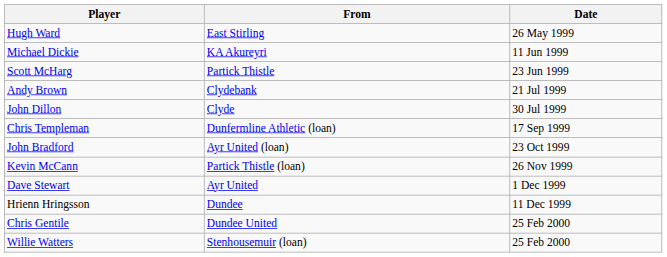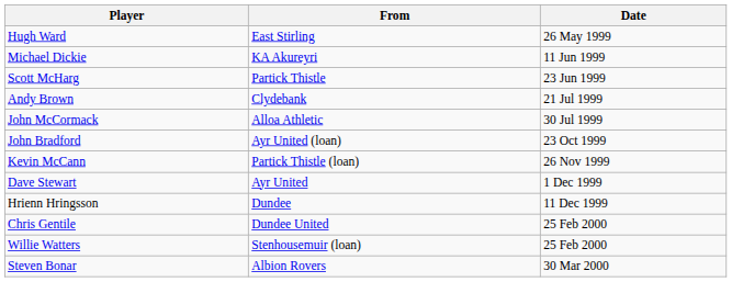- row: John Dillon | Clyde | 30 Jul 1999
+ row: John McCormack | Alloa Athletic | 30 Jul 1999
- row: Chris Templeman | Dunfermline Athletic (loan) | 17 Sep 1999
+ row: Steven Bonar | Albion Rovers | 30 Mar 2000
